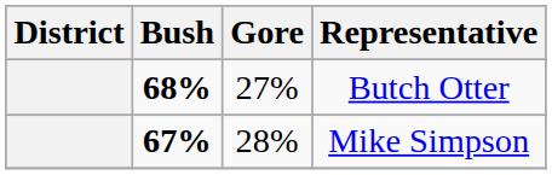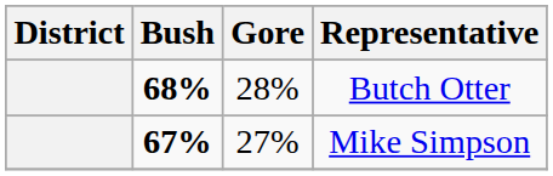Butch Otter | Gore: 27% -> 28%
Mike Simpson | Gore: 28% -> 27%
